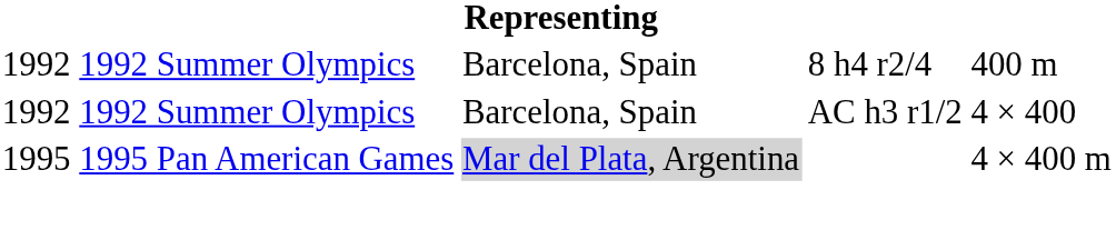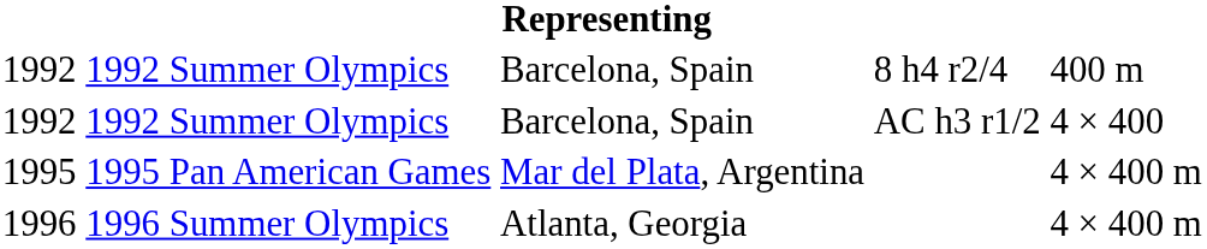1995 | column 3: lightgrey background -> no background
+ row: 1996 | 1996 Summer Olympics | Atlanta, Georgia | 4 × 400 m
